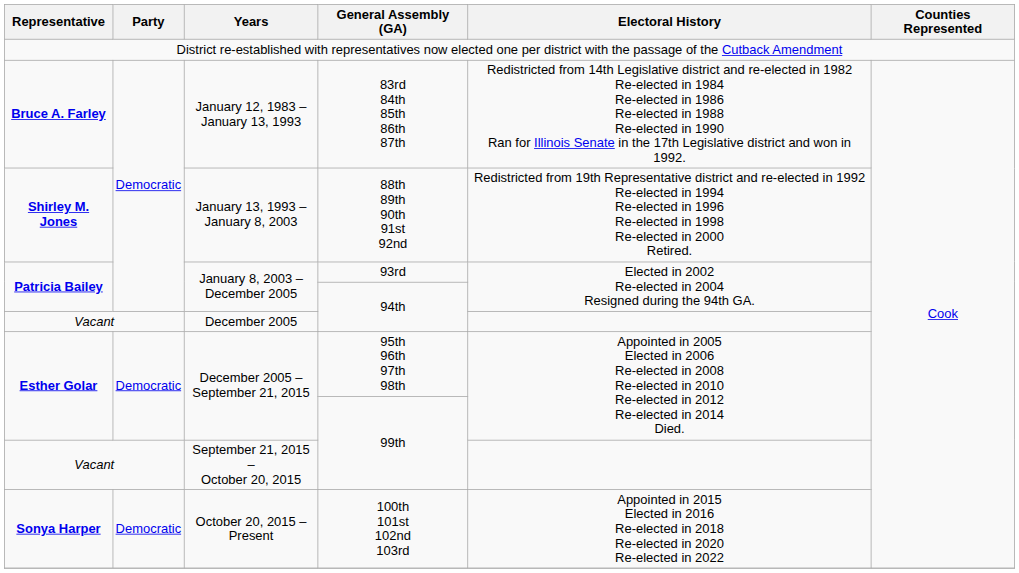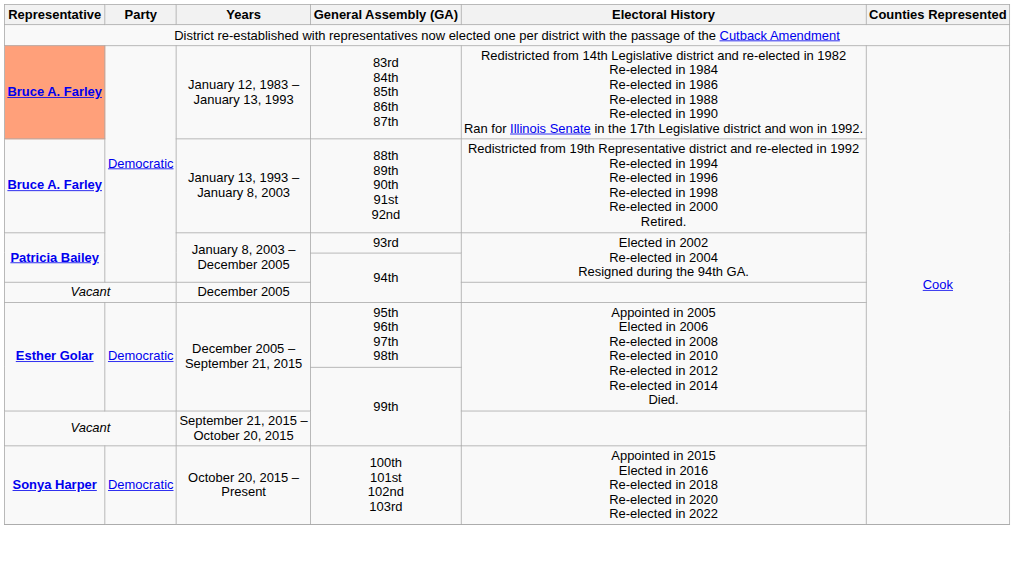January 12, 1983 – January 13, 1993 | Representative: no background -> lightsalmon background
January 13, 1993 – January 8, 2003 | Representative: Shirley M. Jones -> Bruce A. Farley
